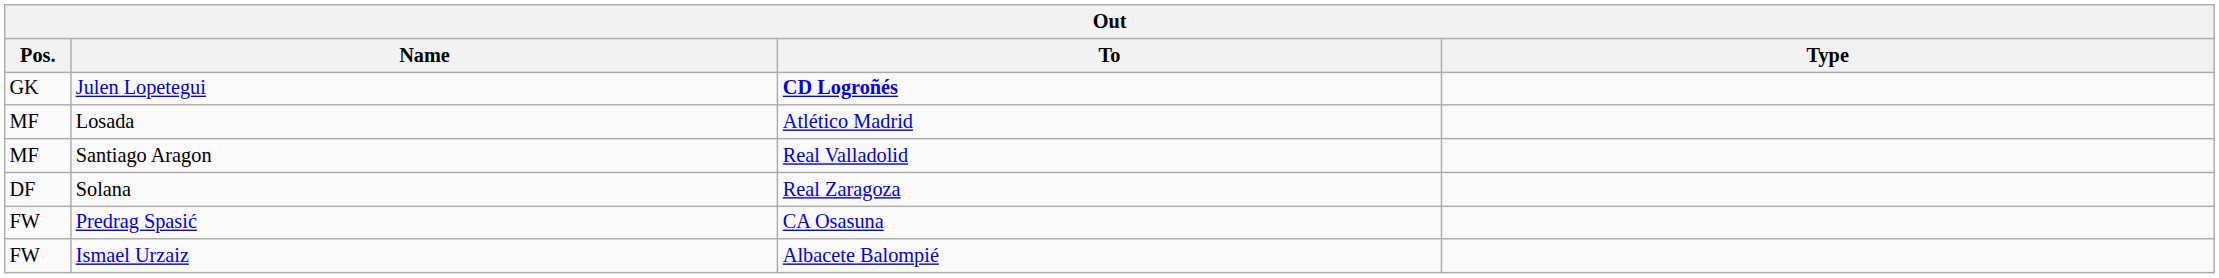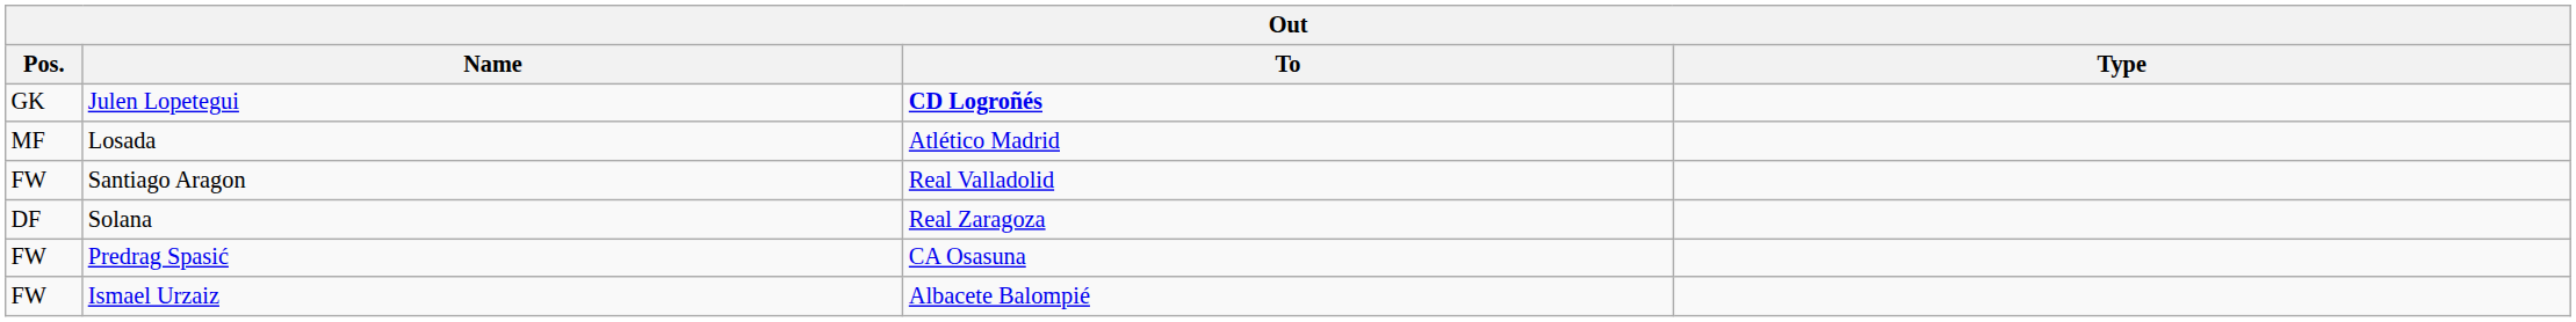Santiago Aragon | Pos.: MF -> FW
